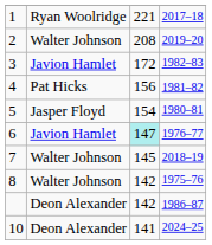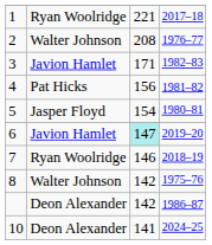2 | column 4: 2019–20 -> 1976–77
3 | column 3: 172 -> 171
6 | column 4: 1976–77 -> 2019–20
7 | column 2: Walter Johnson -> Ryan Woolridge
7 | column 3: 145 -> 146
